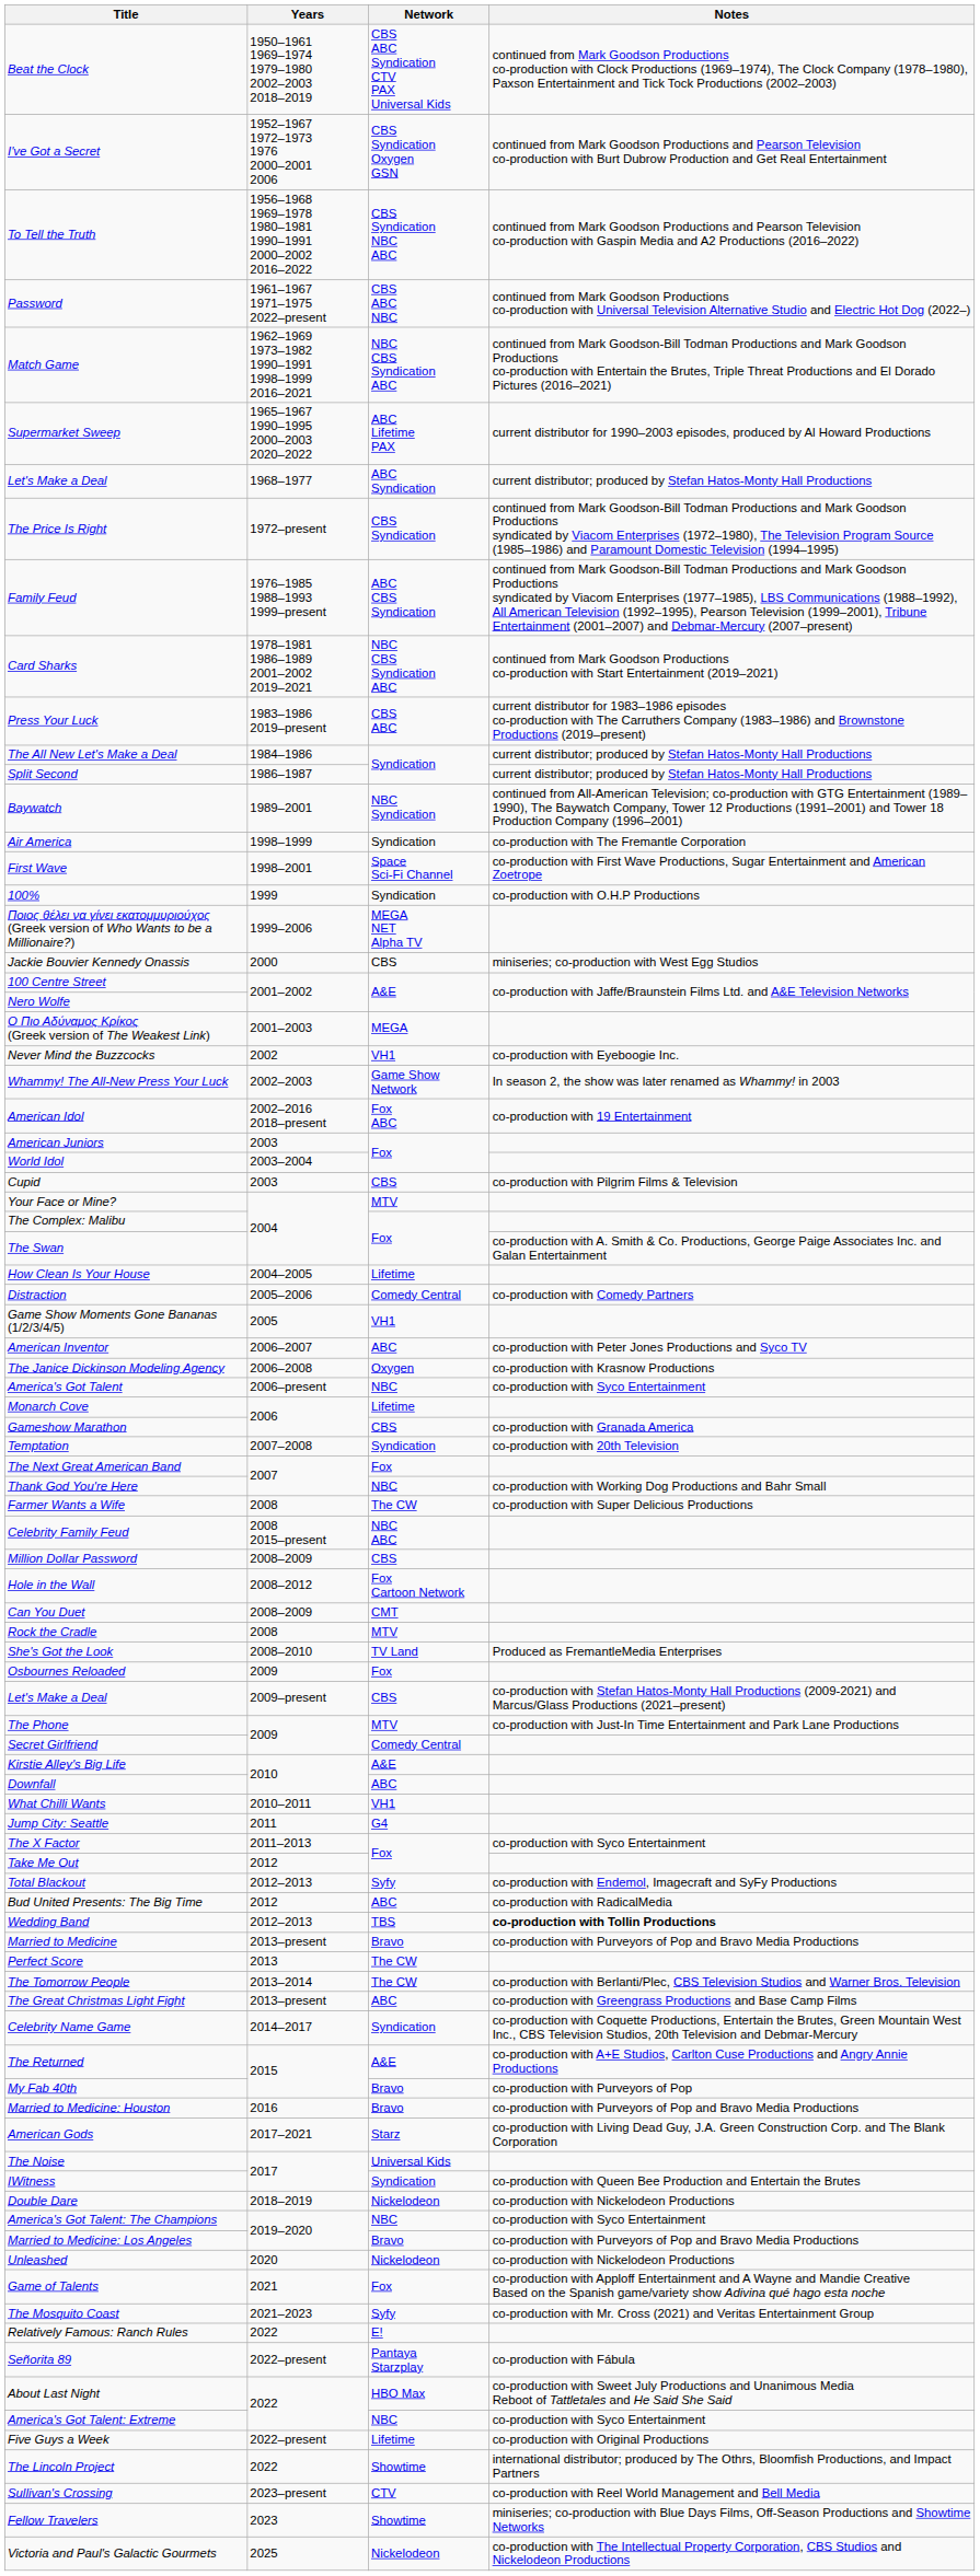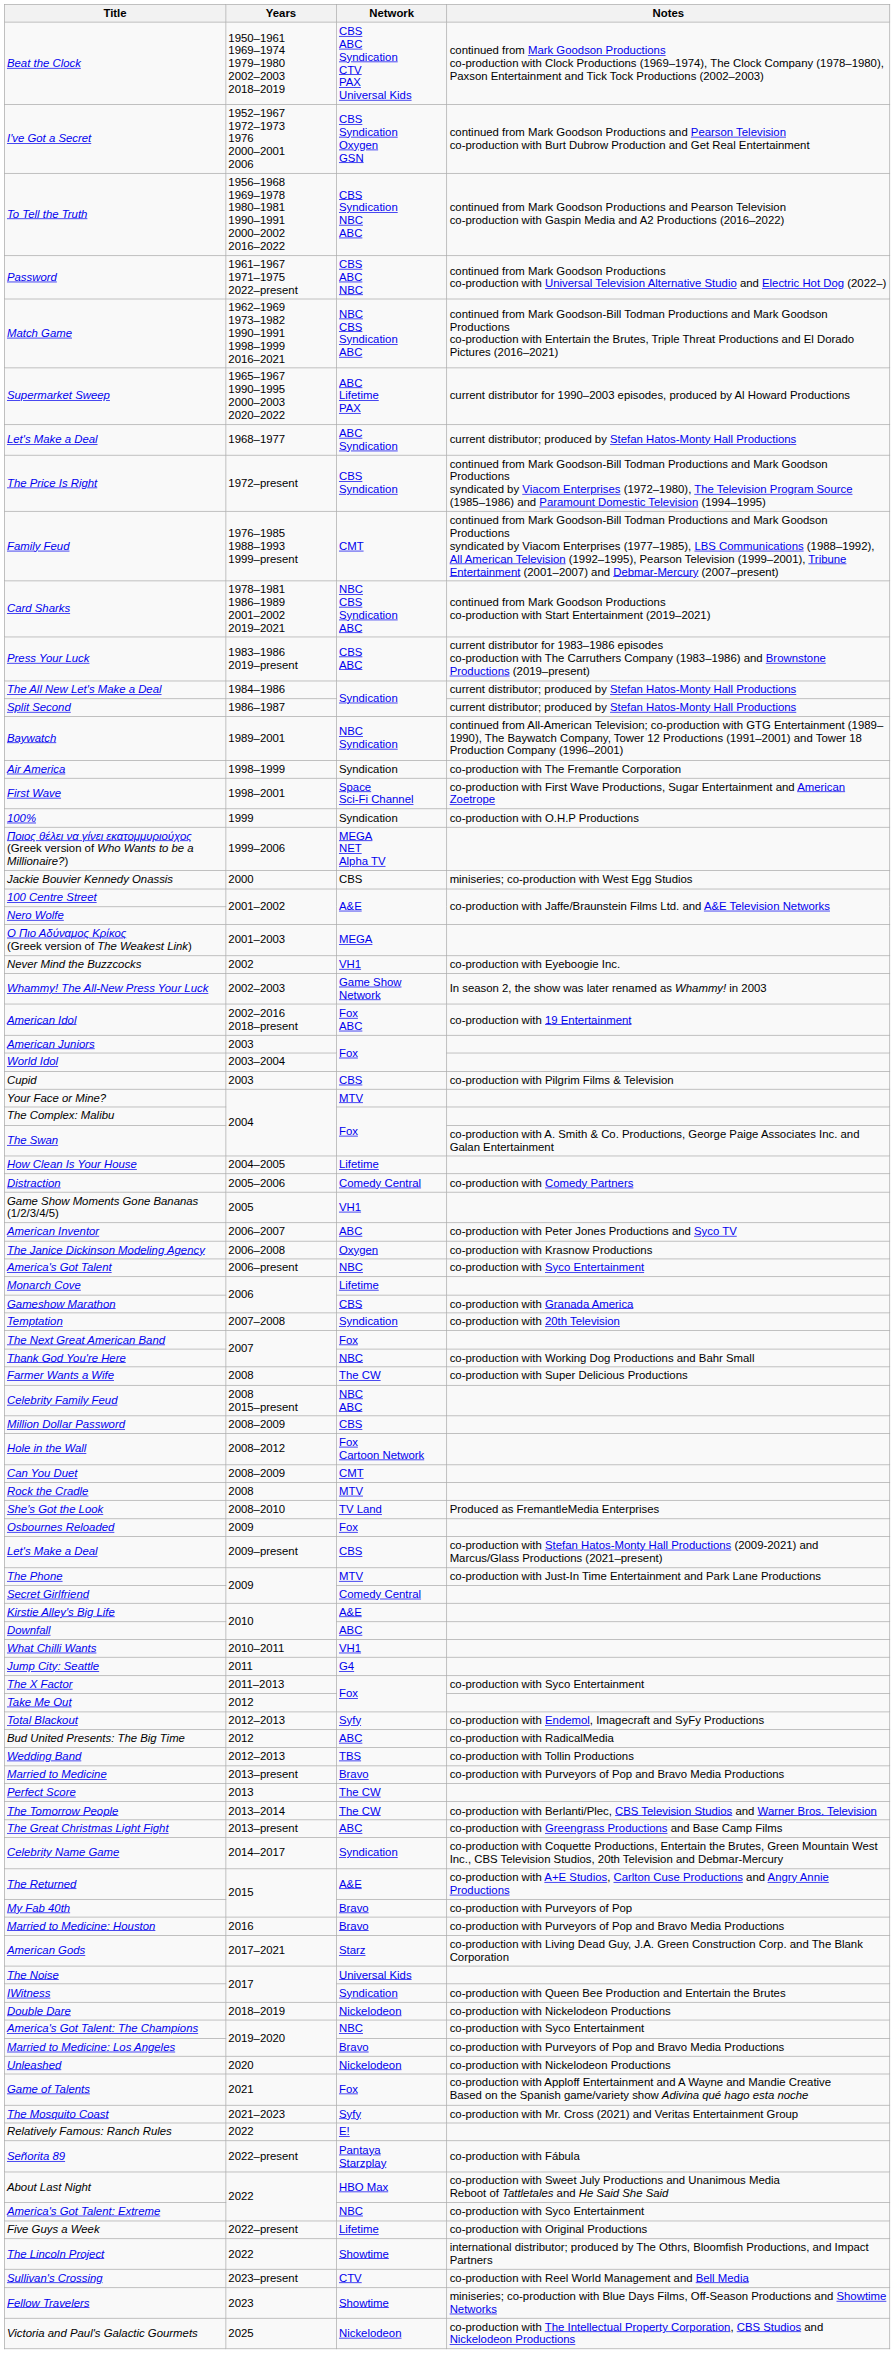Family Feud | Network: ABC CBS Syndication -> CMT
Wedding Band | Notes: bold -> normal
